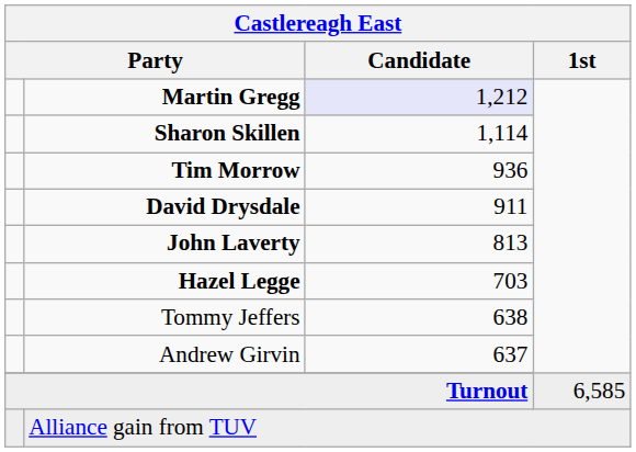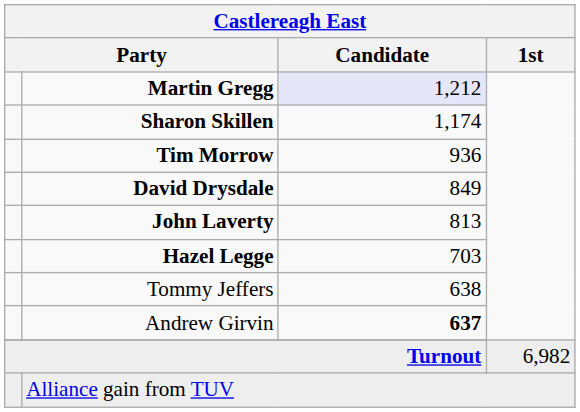Sharon Skillen | Castlereagh East / Candidate: 1,114 -> 1,174
David Drysdale | Castlereagh East / Candidate: 911 -> 849
Andrew Girvin | Castlereagh East / Candidate: normal -> bold
Turnout | Castlereagh East / 1st: 6,585 -> 6,982
